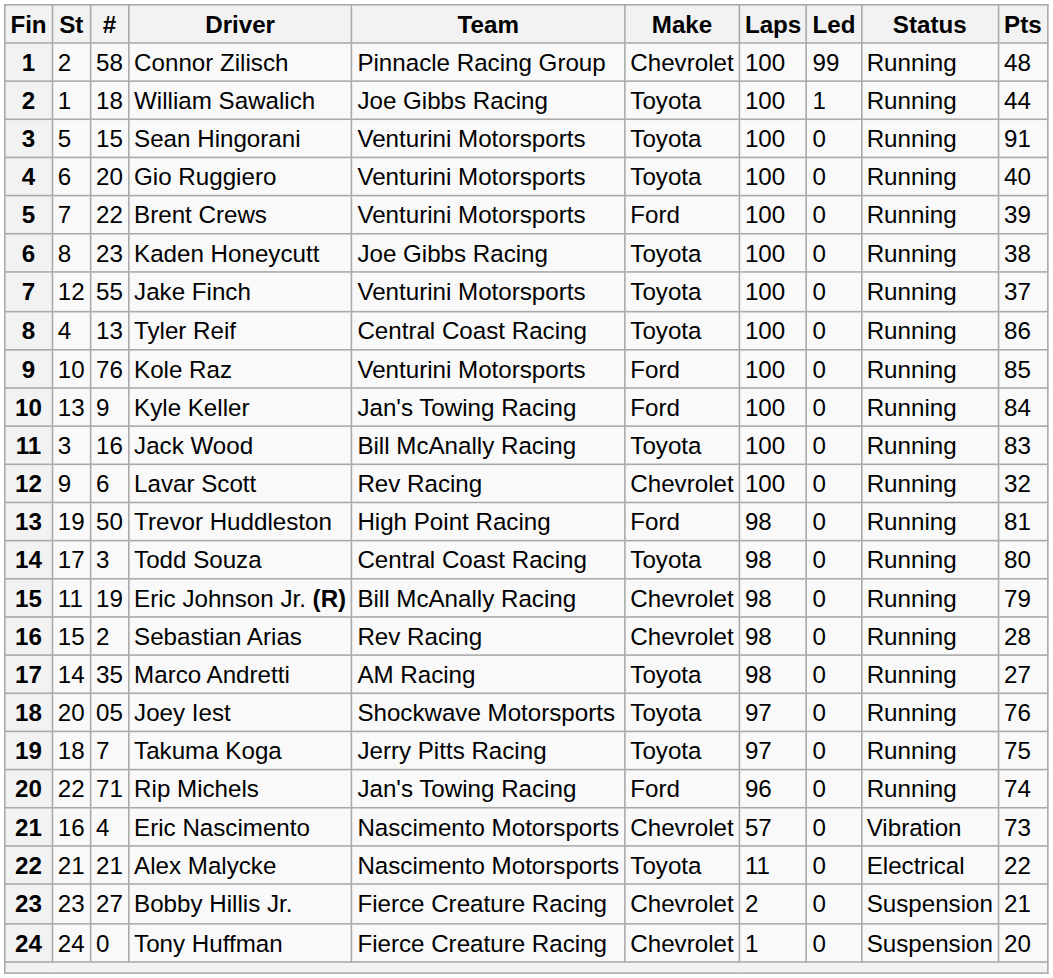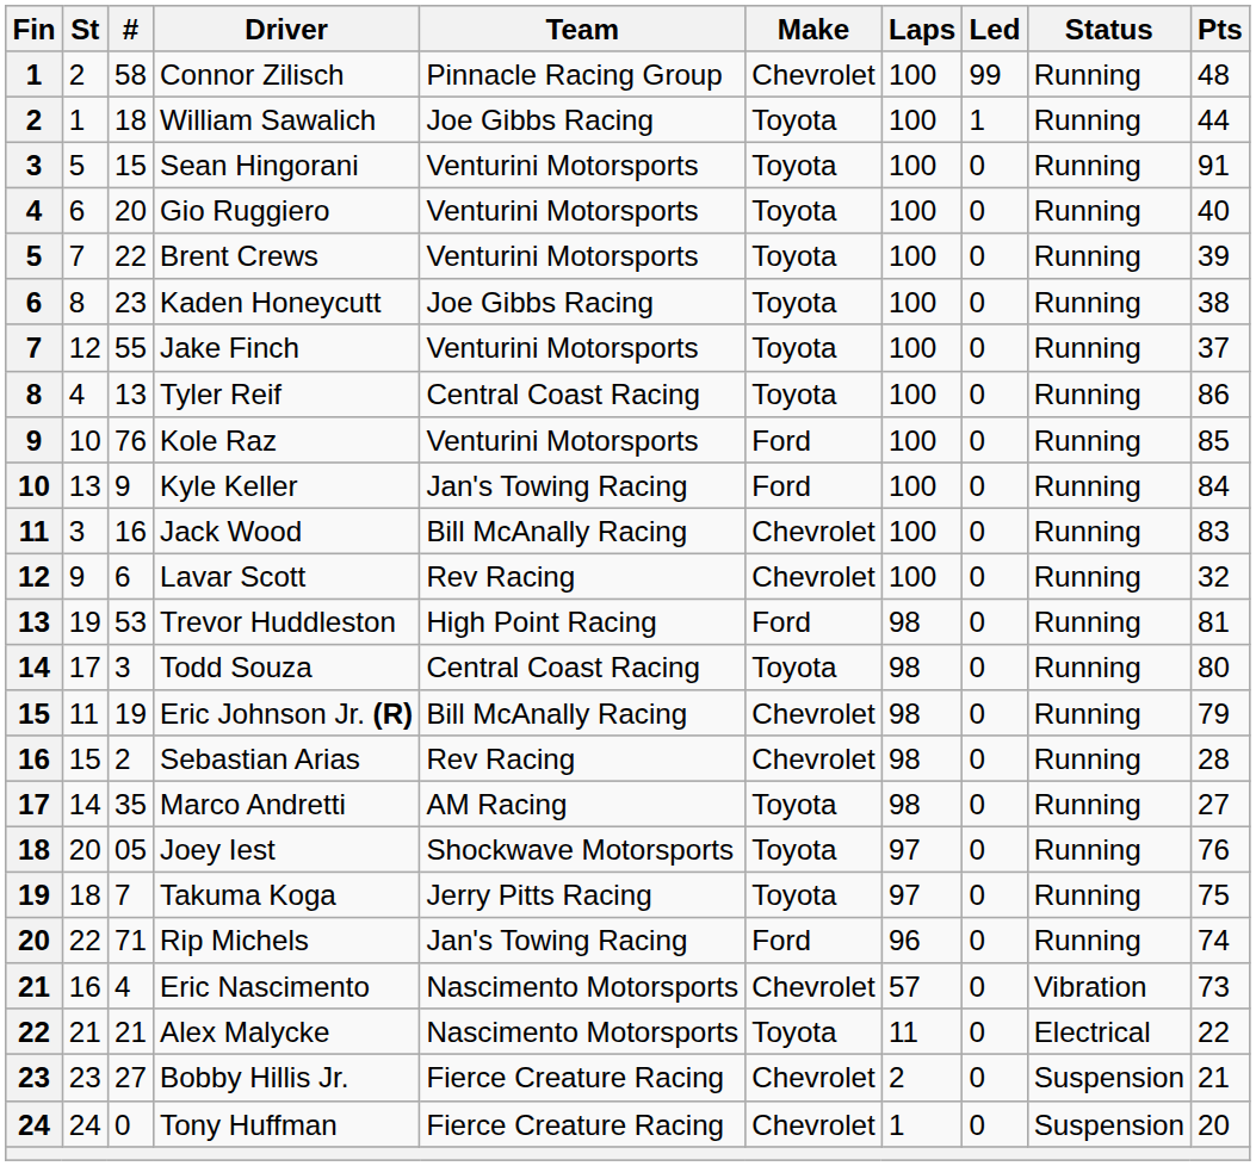Brent Crews | Make: Ford -> Toyota
Jack Wood | Make: Toyota -> Chevrolet
Trevor Huddleston | #: 50 -> 53
